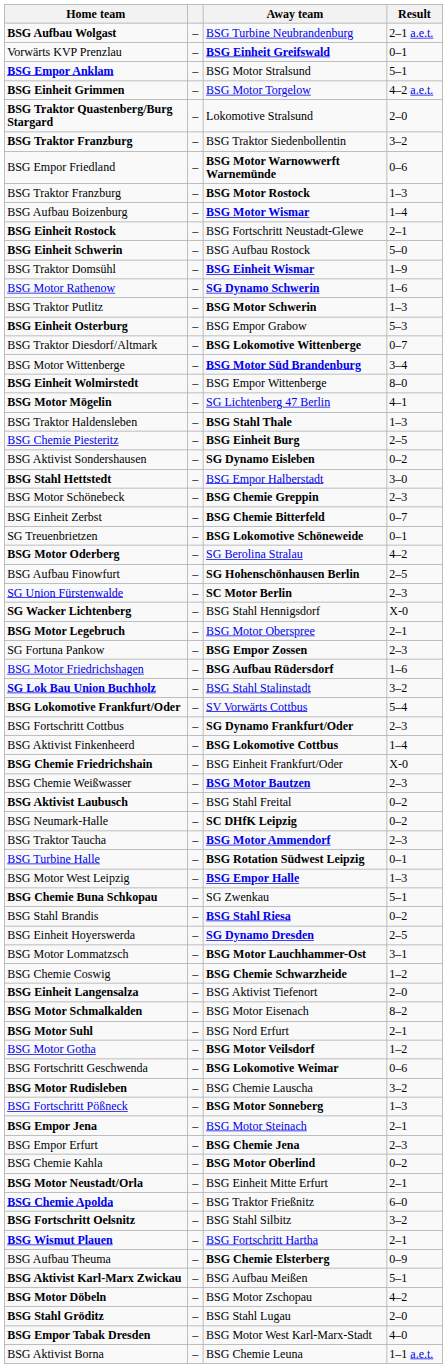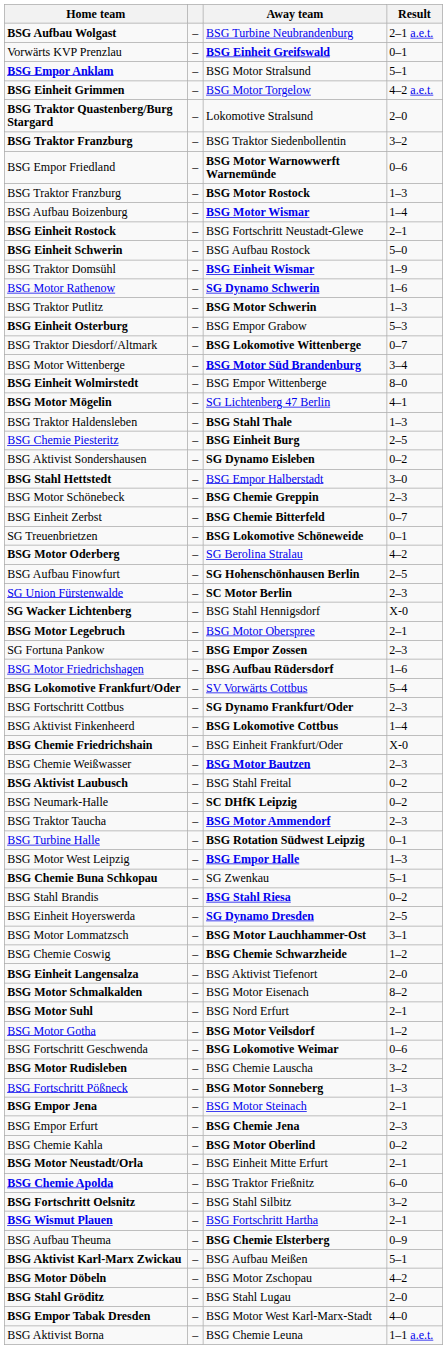- row: SG Lok Bau Union Buchholz | – | BSG Stahl Stalinstadt | 3–2
